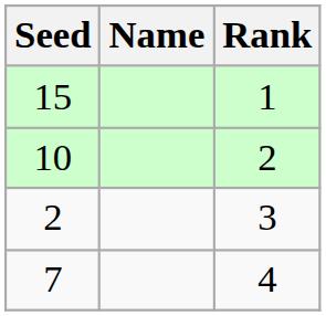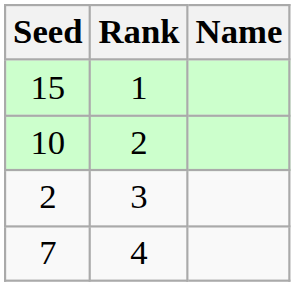columns swapped: Name <-> Rank
